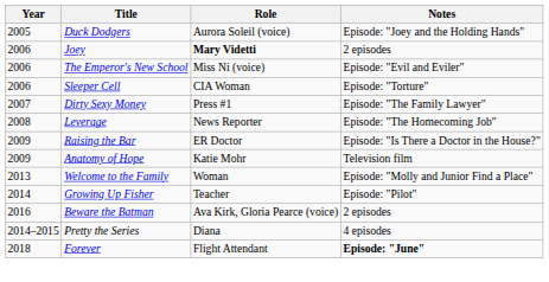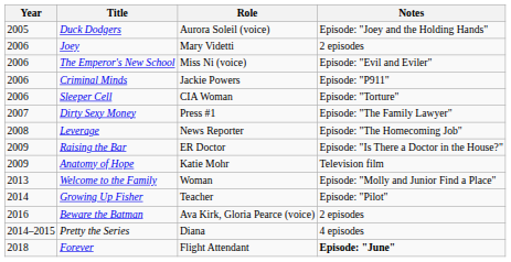Joey | Role: bold -> normal
+ row: 2006 | Criminal Minds | Jackie Powers | Episode: "P911"
